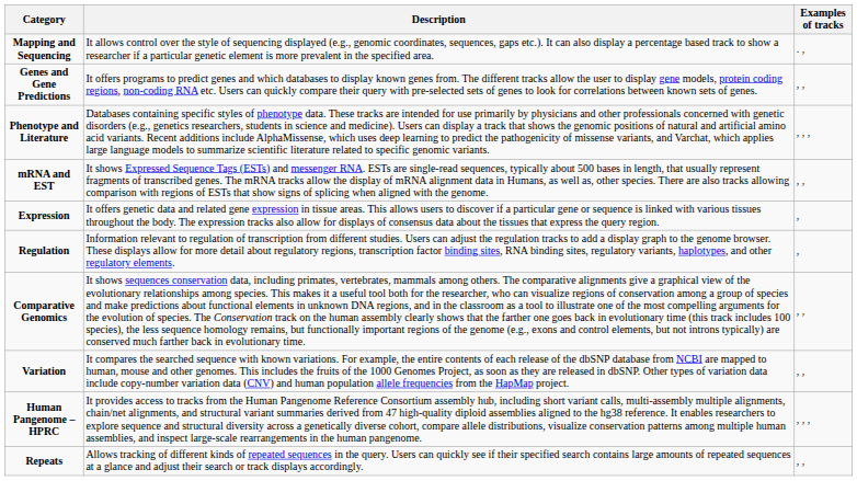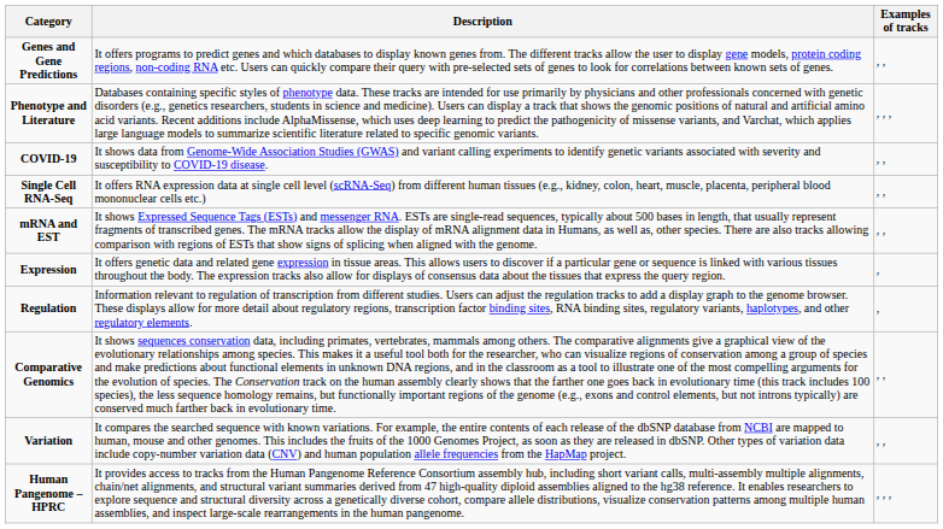- row: Mapping and Sequencing | It allows control over the style of sequencing displayed (e.g., genomic coordinates, sequences, gaps etc.). It can also display a percentage based track to show a researcher if a particular genetic element is more prevalent in the specified area. | . ,
+ row: COVID-19 | It shows data from Genome-Wide Association Studies (GWAS) and variant calling experiments to identify genetic variants associated with severity and susceptibility to COVID-19 disease. | , ,
+ row: Single Cell RNA-Seq | It offers RNA expression data at single cell level (scRNA-Seq) from different human tissues (e.g., kidney, colon, heart, muscle, placenta, peripheral blood mononuclear cells etc.) | , ,
- row: Repeats | Allows tracking of different kinds of repeated sequences in the query. Users can quickly see if their specified search contains large amounts of repeated sequences at a glance and adjust their search or track displays accordingly. | , ,
